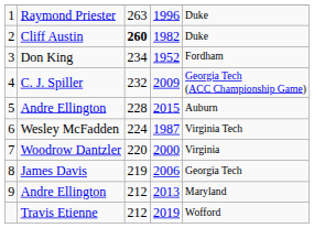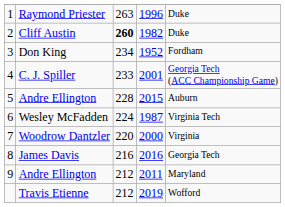C. J. Spiller | column 3: 232 -> 233
C. J. Spiller | column 4: 2009 -> 2001
James Davis | column 3: 219 -> 216
James Davis | column 4: 2006 -> 2016
9 / Andre Ellington | column 4: 2013 -> 2011
